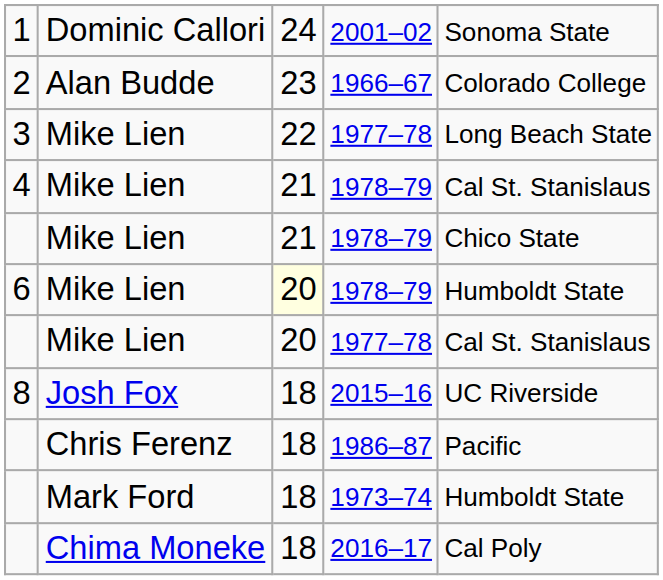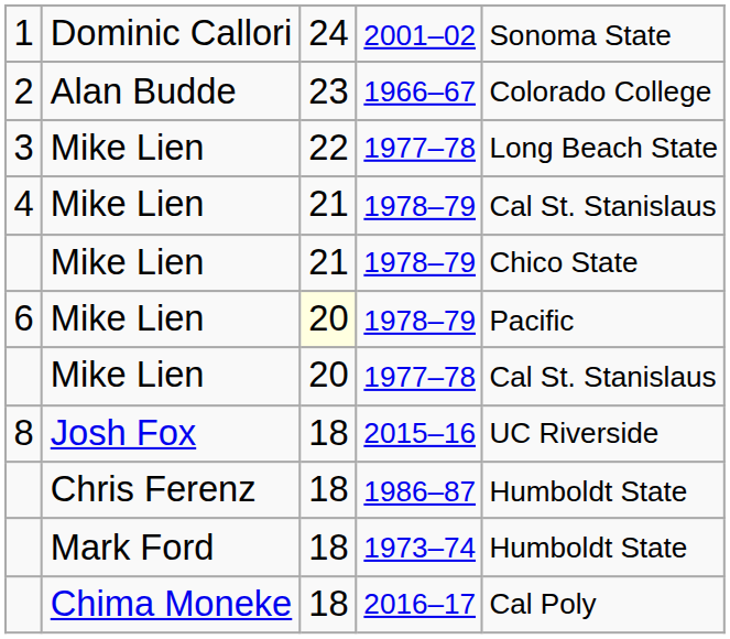6 / 1978–79 | column 5: Humboldt State -> Pacific
1986–87 | column 5: Pacific -> Humboldt State
